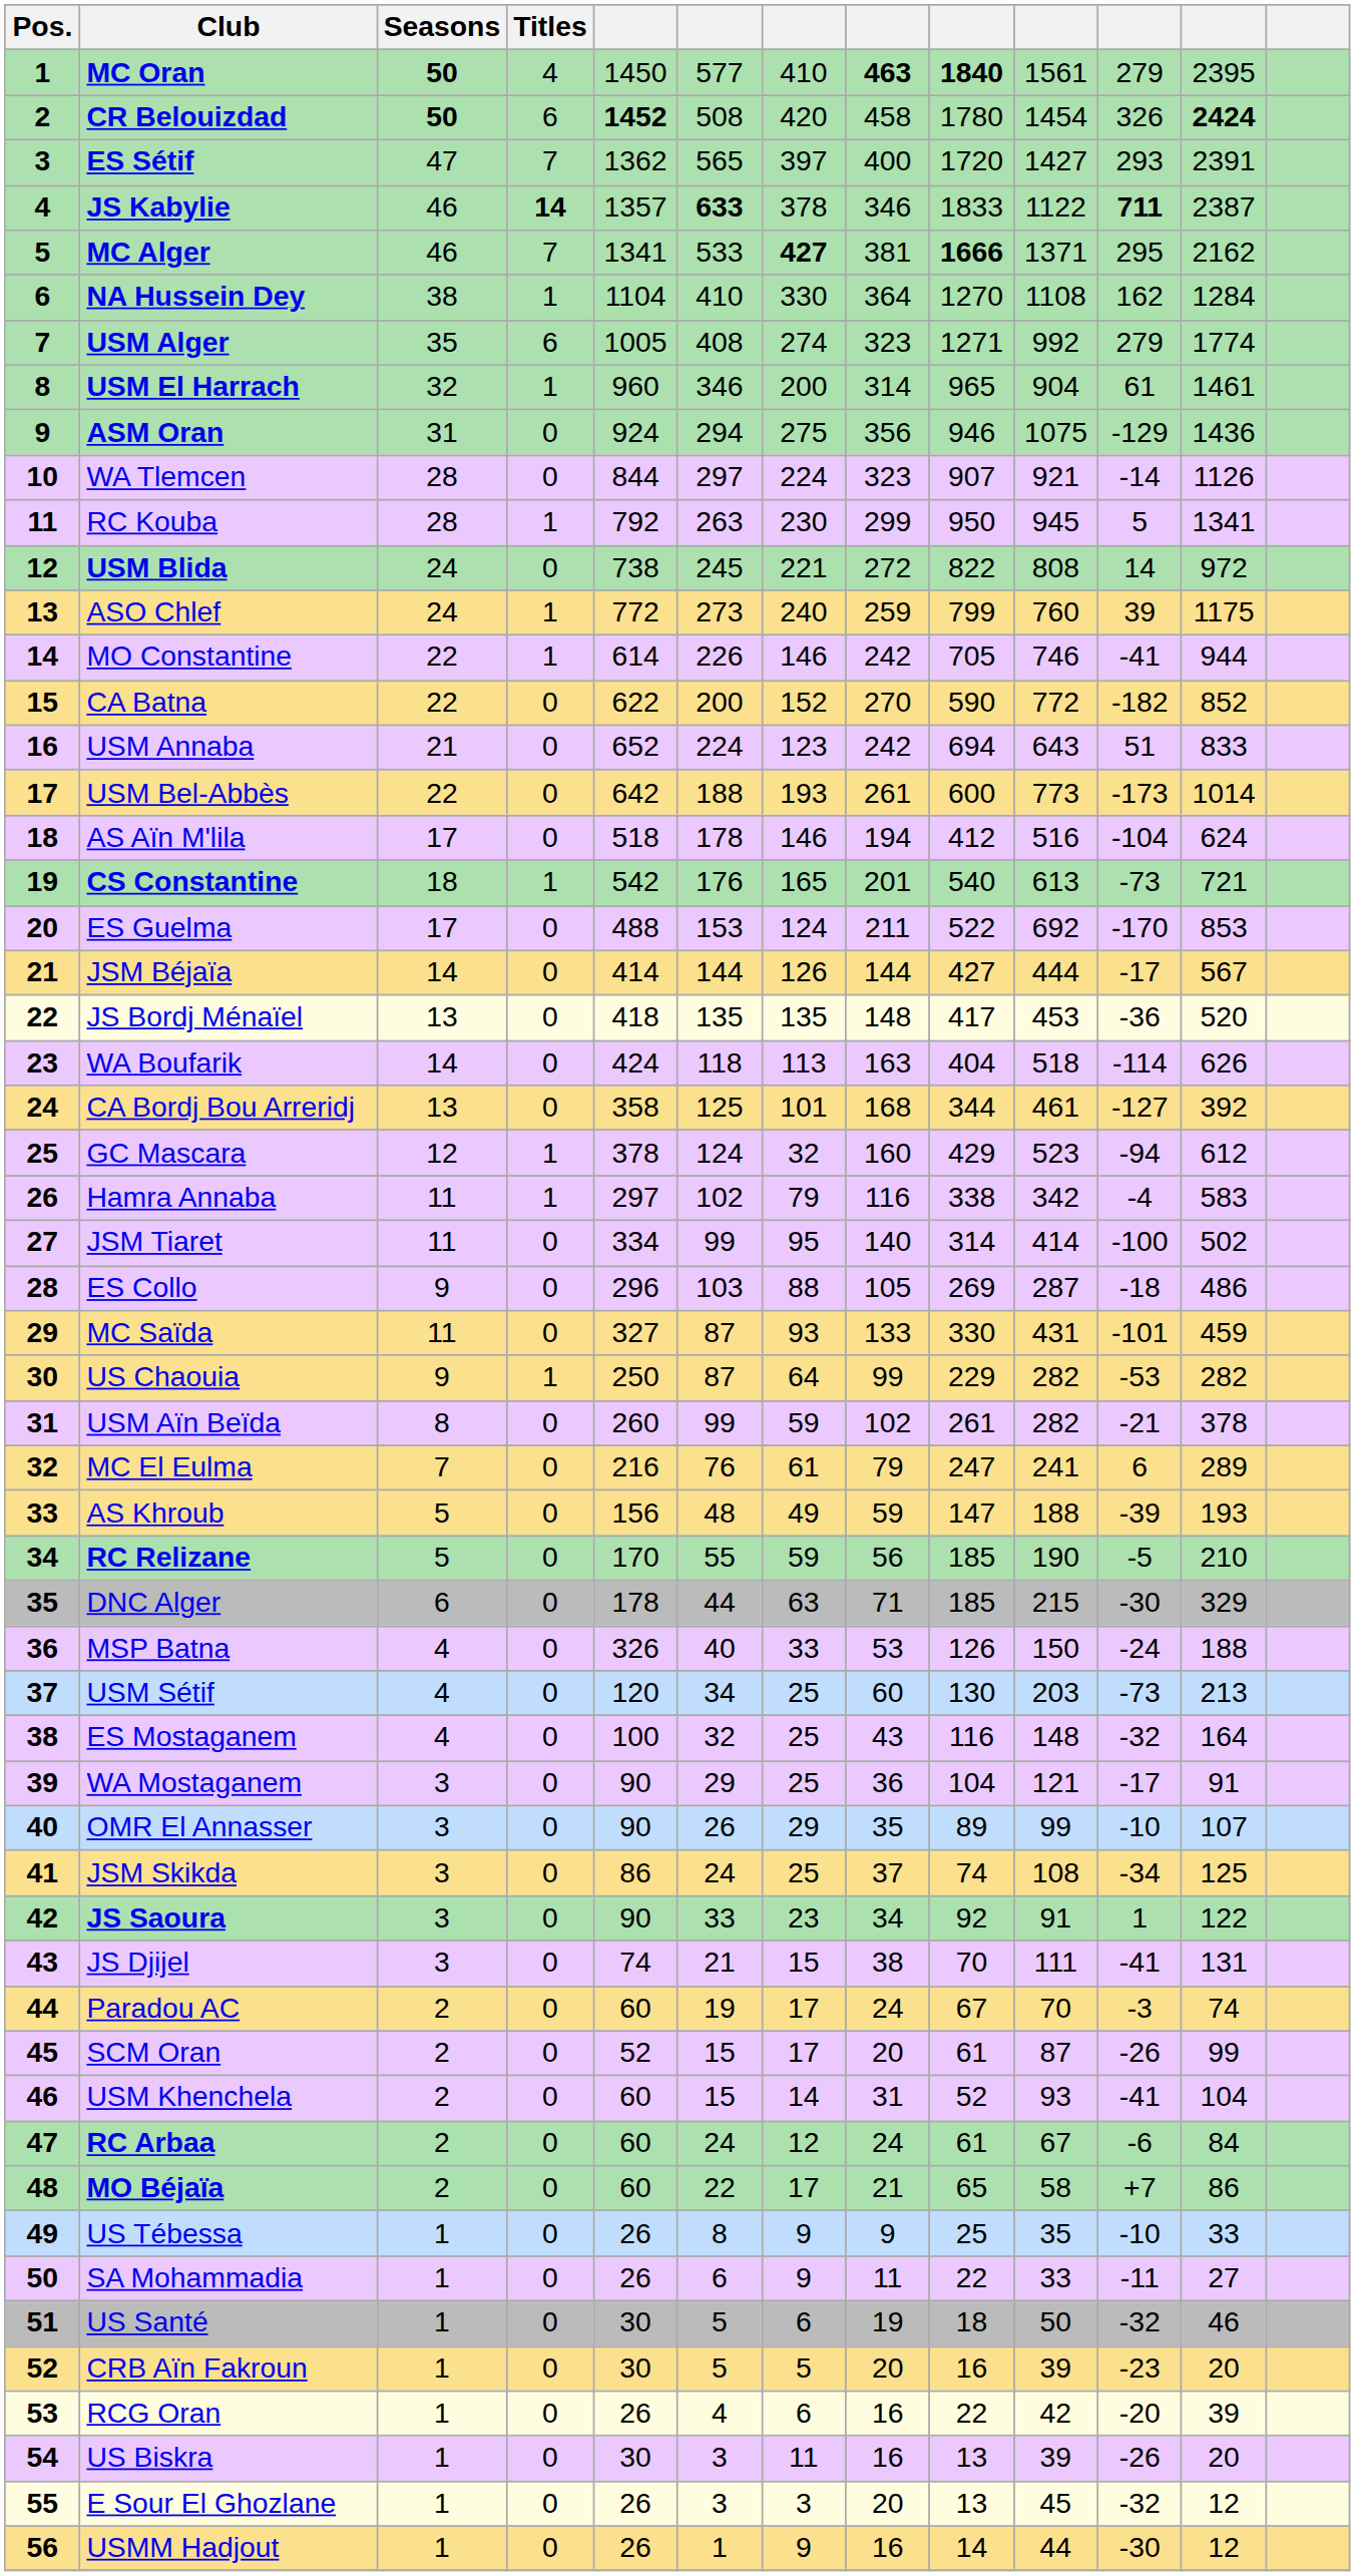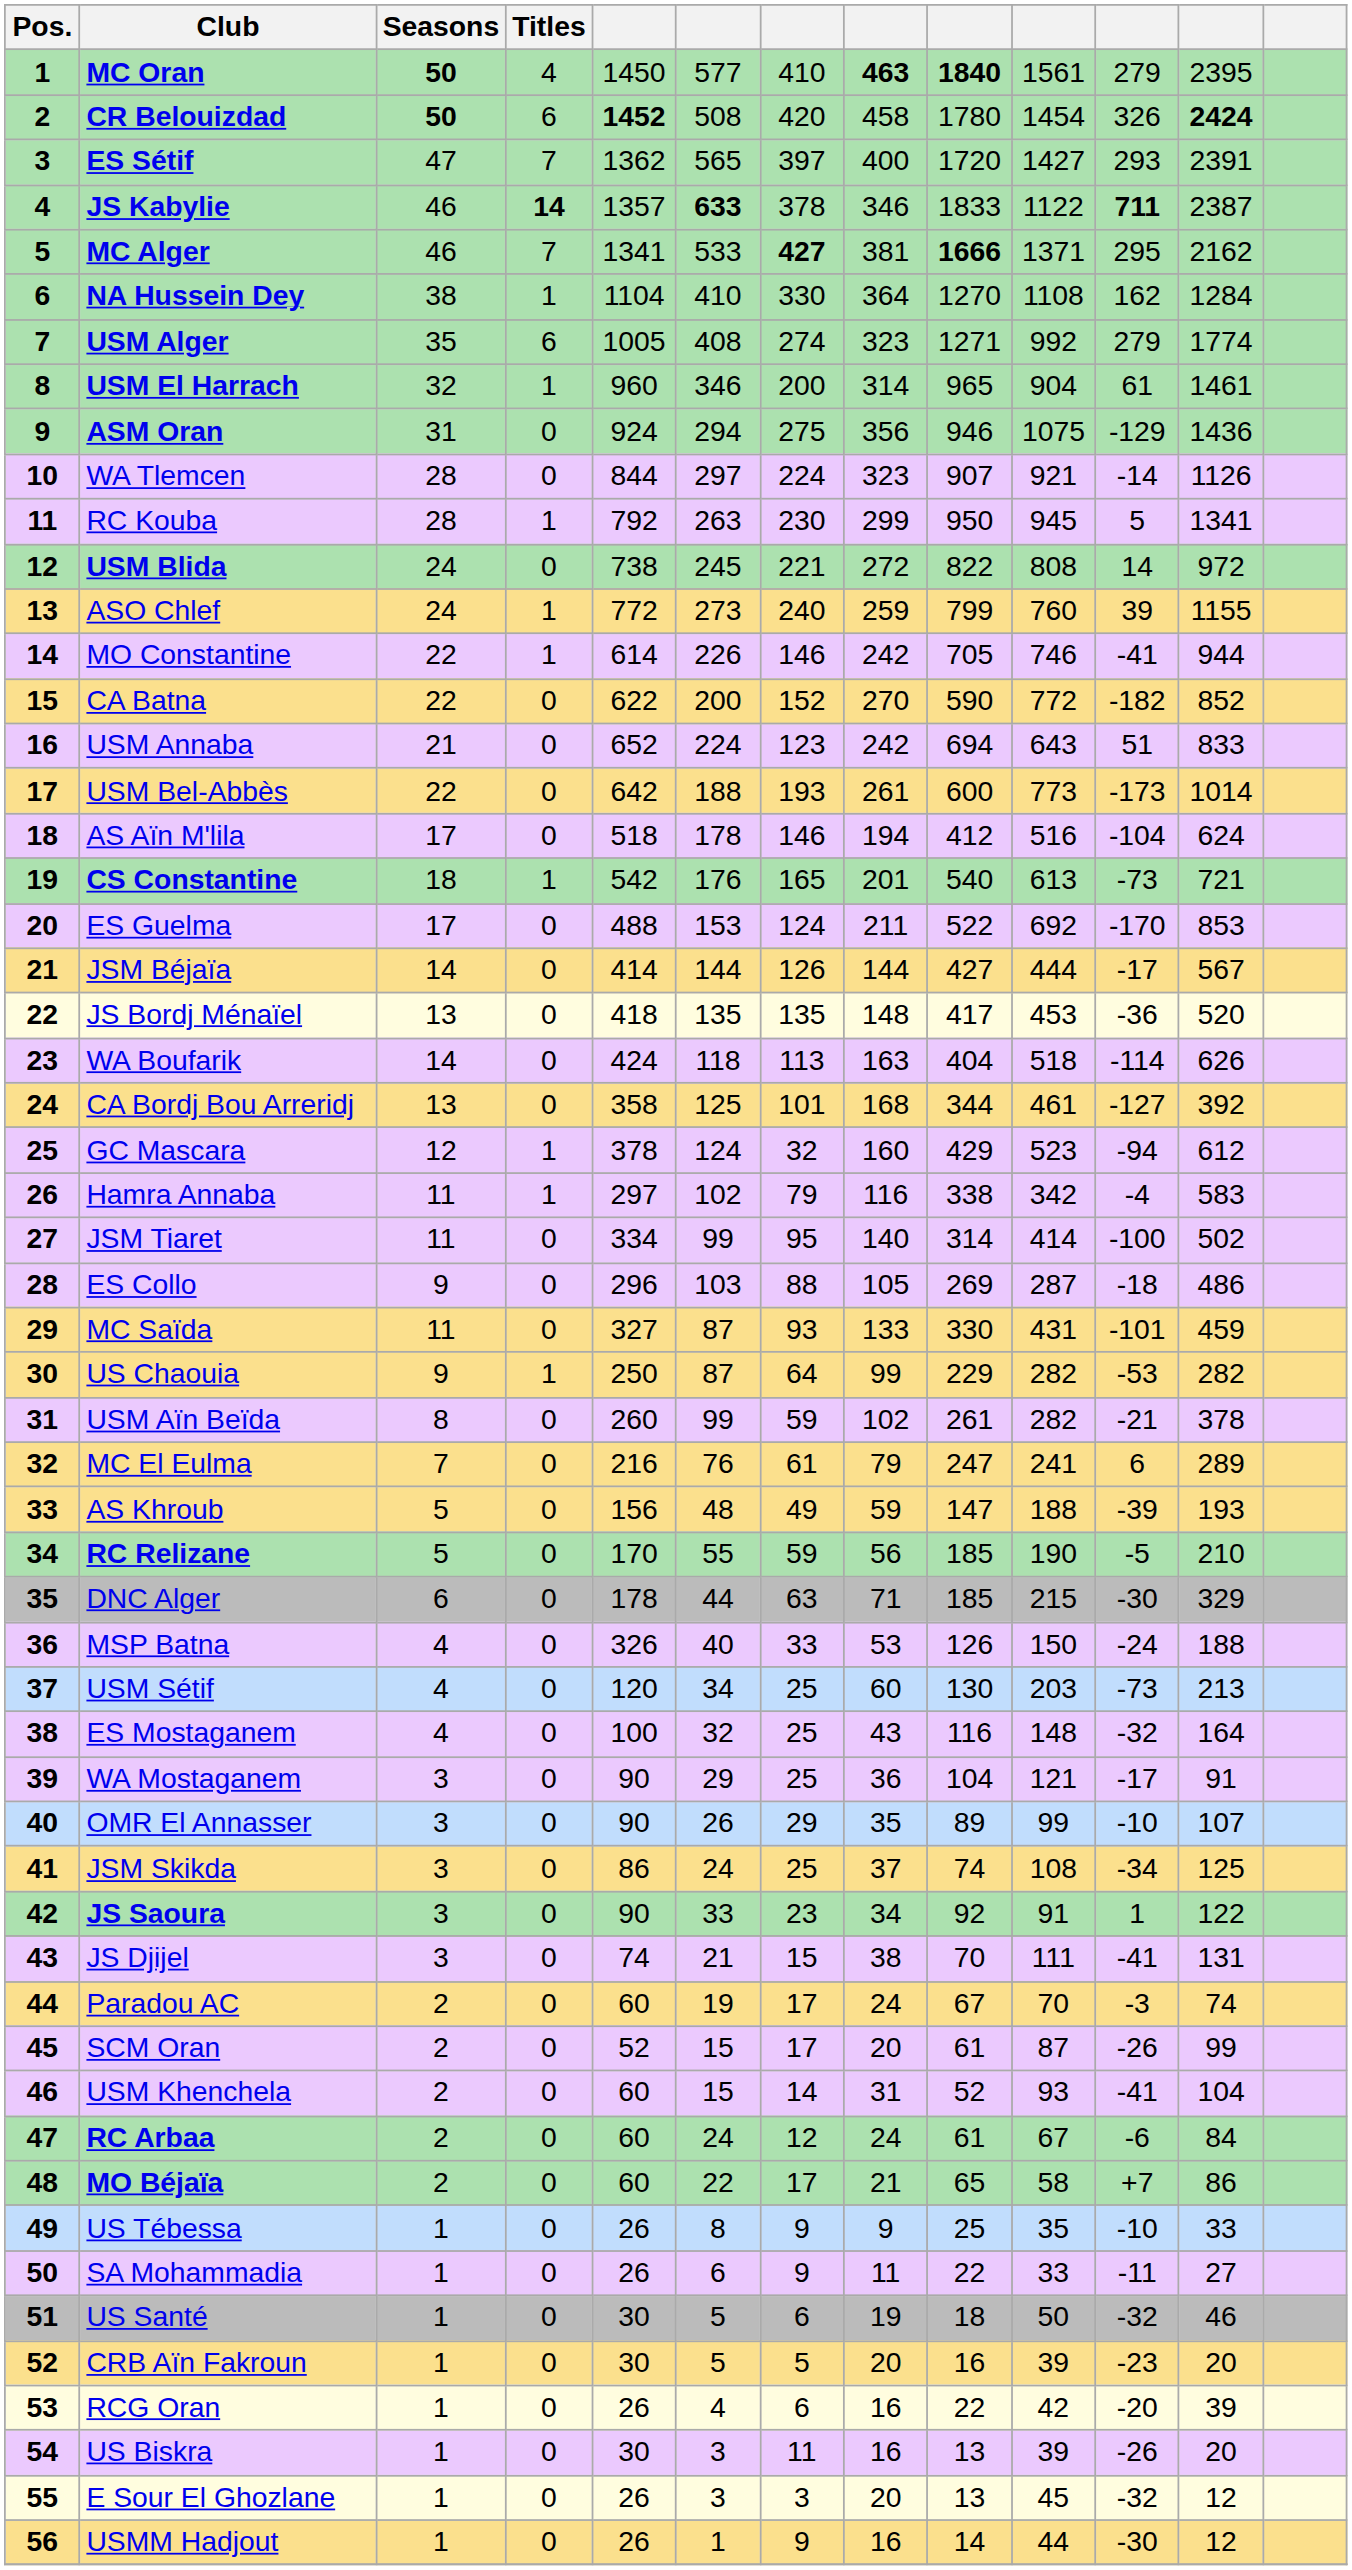ASO Chlef | column 12: 1175 -> 1155
